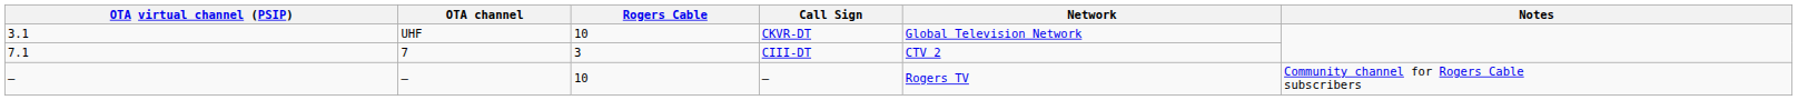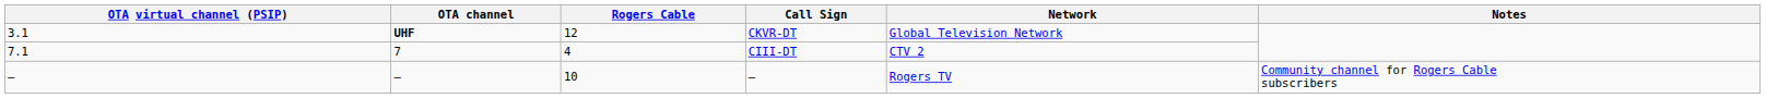CKVR-DT | OTA channel: normal -> bold
CKVR-DT | Rogers Cable: 10 -> 12
CIII-DT | Rogers Cable: 3 -> 4
